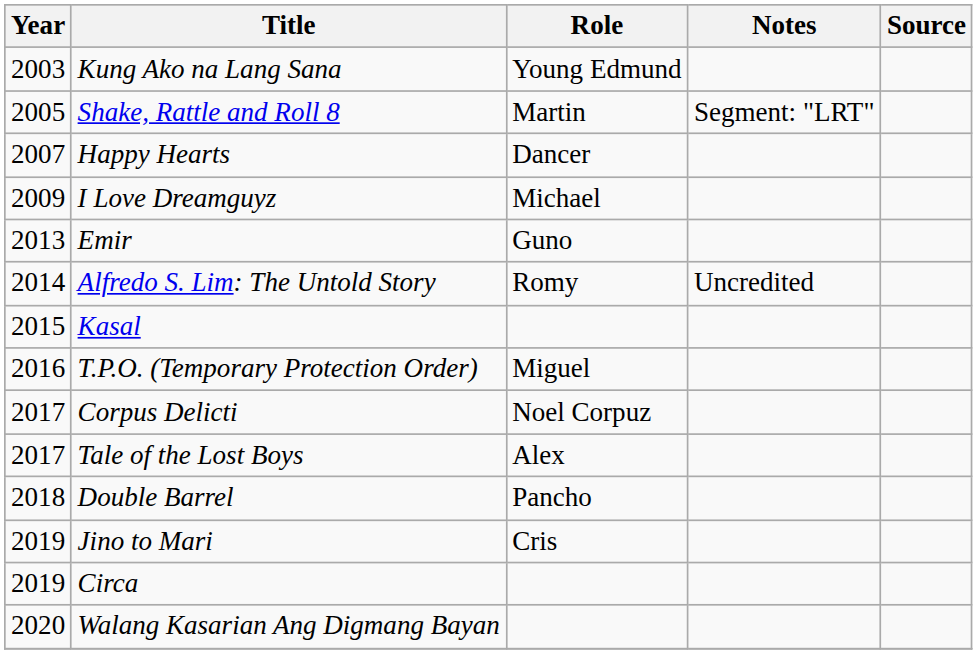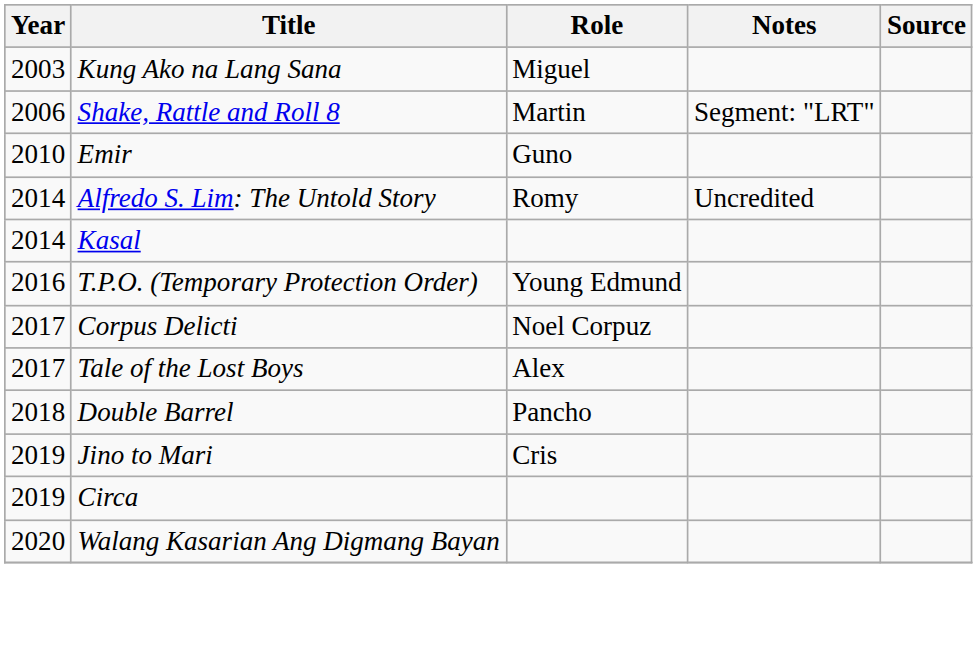Kung Ako na Lang Sana | Role: Young Edmund -> Miguel
Shake, Rattle and Roll 8 | Year: 2005 -> 2006
- row: 2007 | Happy Hearts | Dancer
- row: 2009 | I Love Dreamguyz | Michael
Emir | Year: 2013 -> 2010
Kasal | Year: 2015 -> 2014
T.P.O. (Temporary Protection Order) | Role: Miguel -> Young Edmund
